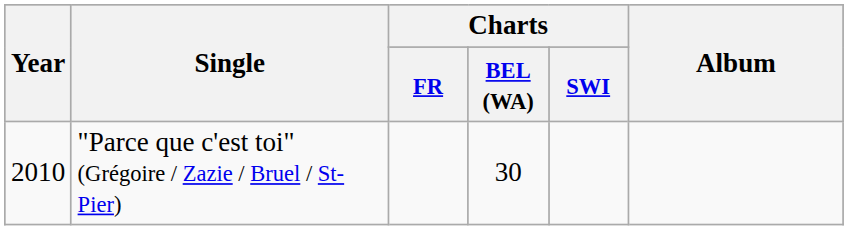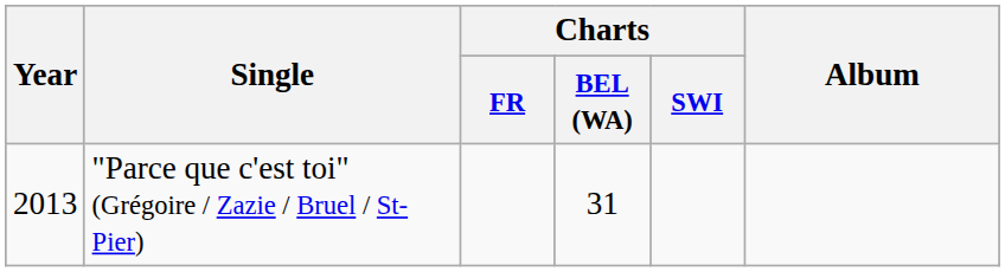"Parce que c'est toi" (Grégoire / Zazie / Bruel / St-Pier) | Year: 2010 -> 2013
"Parce que c'est toi" (Grégoire / Zazie / Bruel / St-Pier) | Charts / BEL (WA): 30 -> 31
